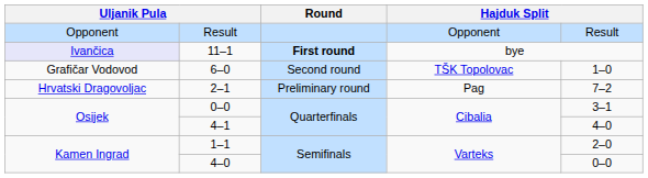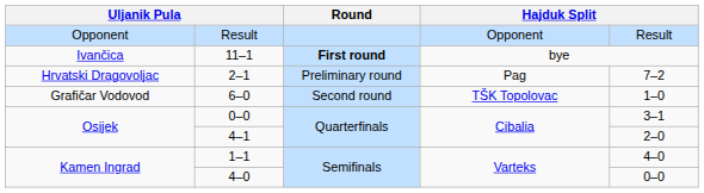11–1 | column 1: lavender background -> no background
rows swapped: 2–1 <-> 6–0
4–1 | column 5: 4–0 -> 2–0
1–1 | column 5: 2–0 -> 4–0
